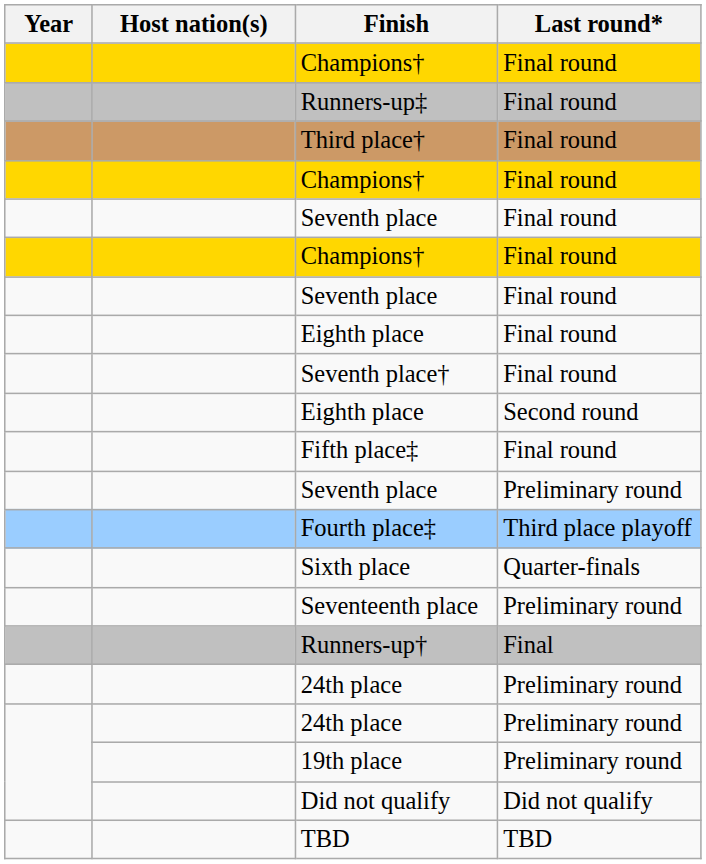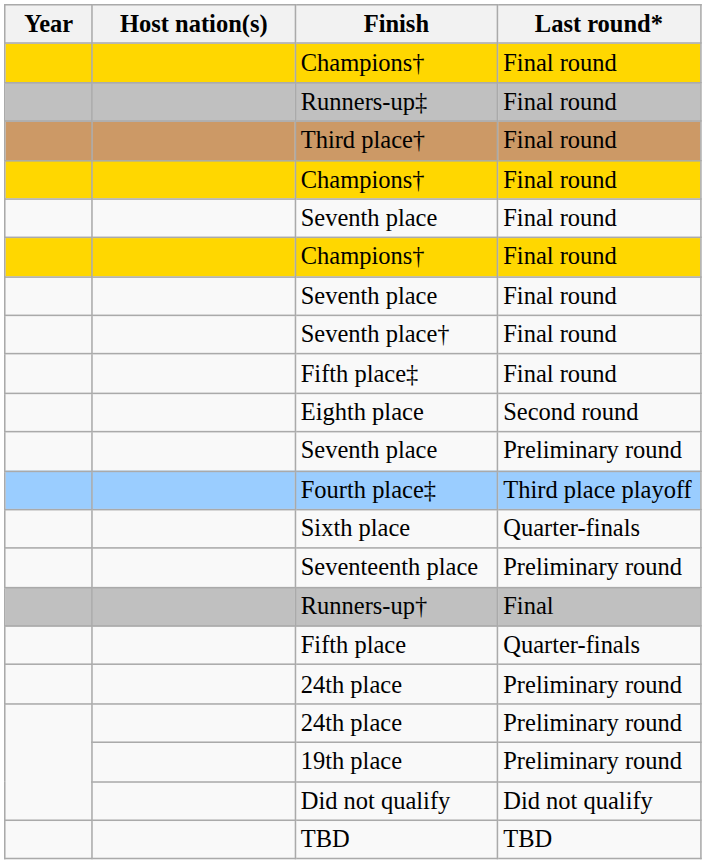- row: Eighth place | Final round
rows swapped: Fifth place‡ <-> Eighth place / Second round
+ row: Fifth place | Quarter-finals
